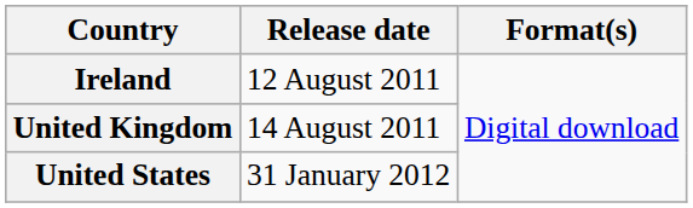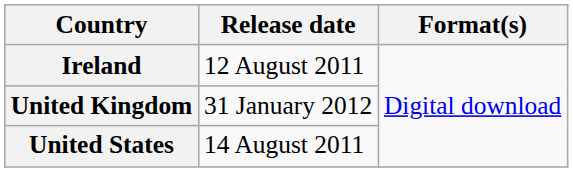United Kingdom | Release date: 14 August 2011 -> 31 January 2012
United States | Release date: 31 January 2012 -> 14 August 2011
